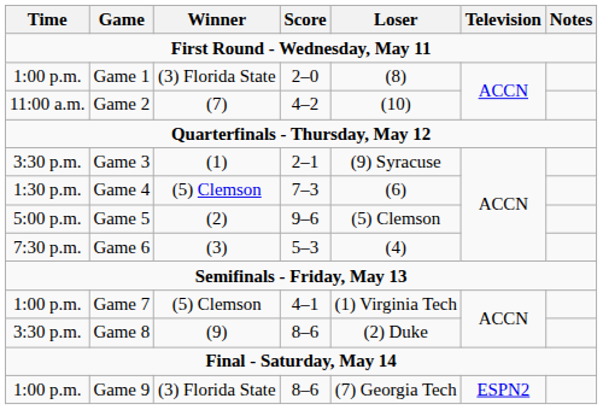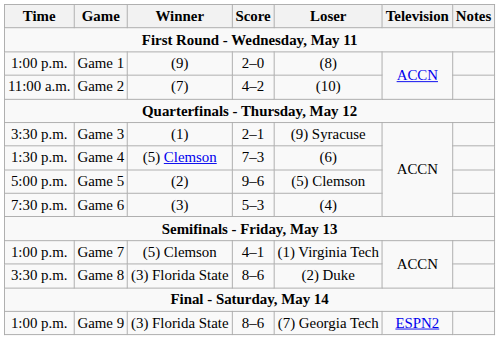Game 1 | Winner: (3) Florida State -> (9)
Game 8 | Winner: (9) -> (3) Florida State
